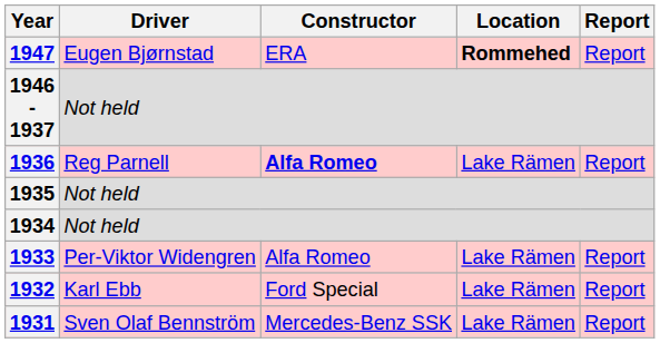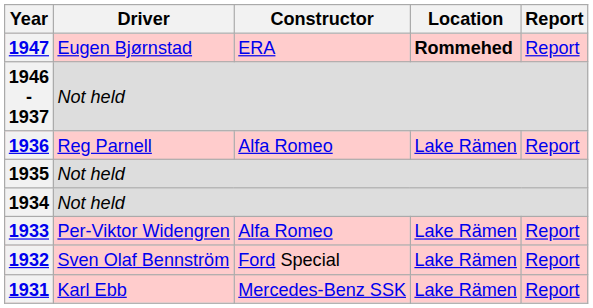1936 | Constructor: bold -> normal
1932 | Driver: Karl Ebb -> Sven Olaf Bennström
1931 | Driver: Sven Olaf Bennström -> Karl Ebb
